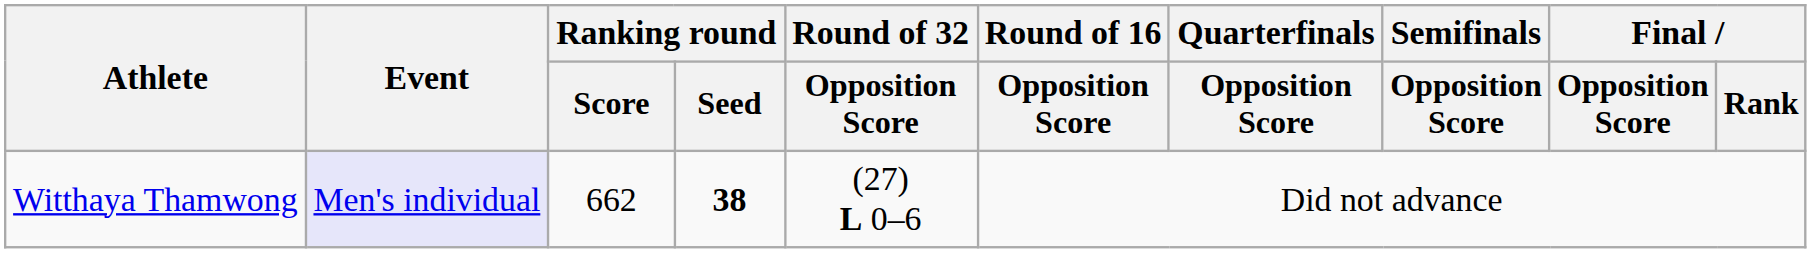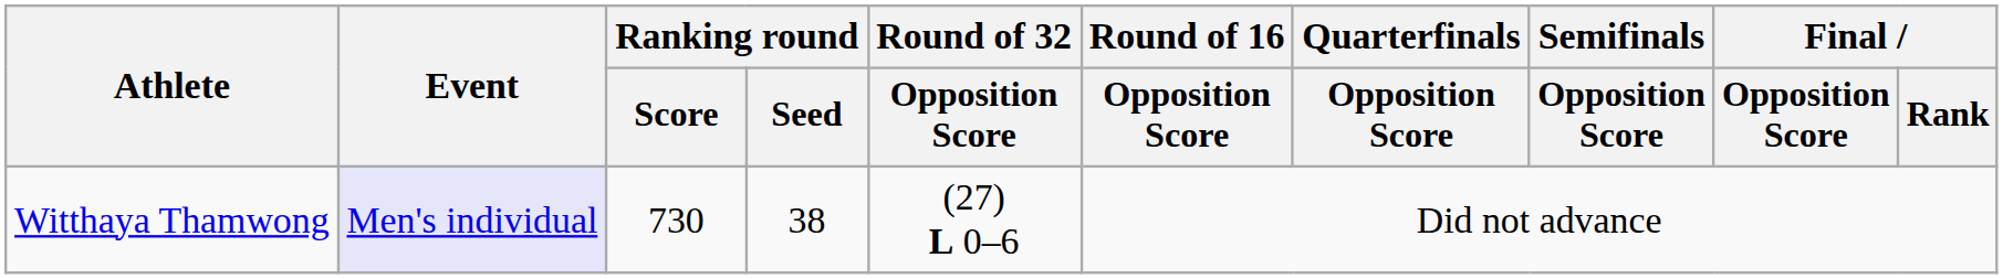Witthaya Thamwong | Ranking round / Score: 662 -> 730
Witthaya Thamwong | Ranking round / Seed: bold -> normal
